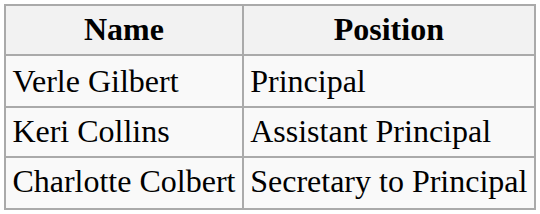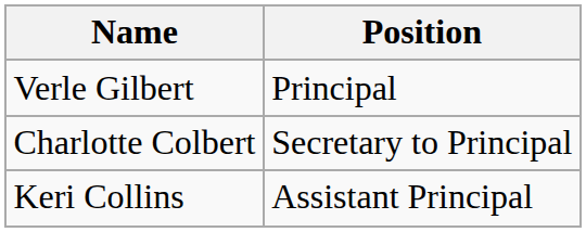rows swapped: Keri Collins <-> Charlotte Colbert
